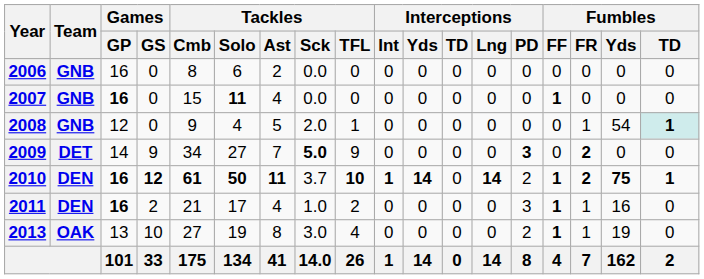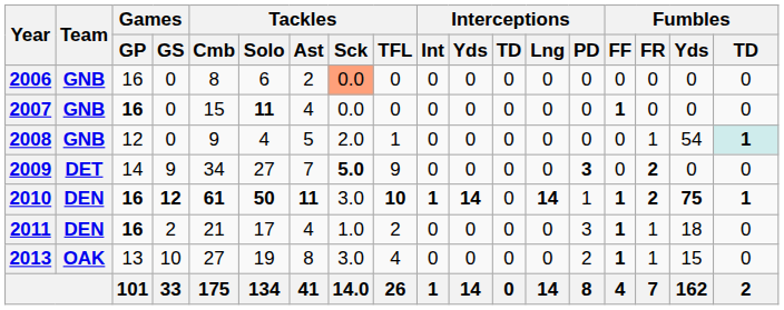2006 | Tackles / Sck: no background -> lightsalmon background
2010 | Tackles / Sck: 3.7 -> 3.0
2010 | Interceptions / PD: 2 -> 1
2011 | Fumbles / Yds: 16 -> 18
2013 | Fumbles / Yds: 19 -> 15
